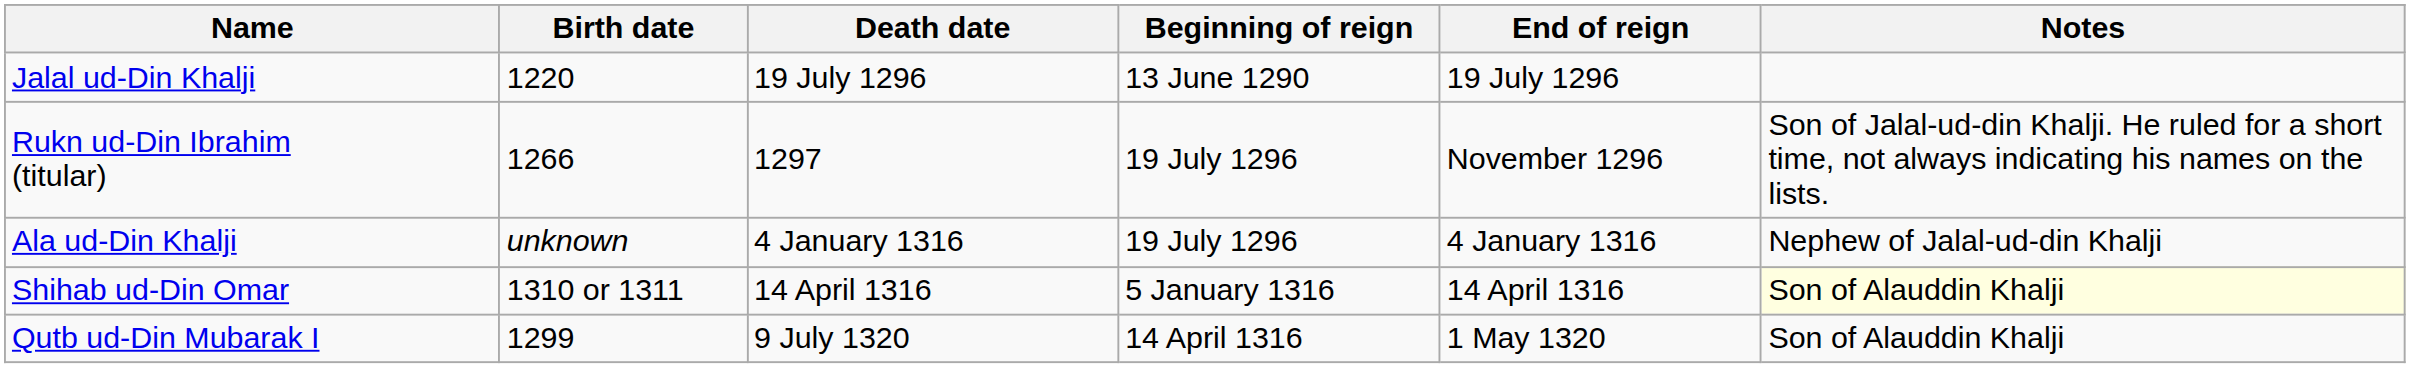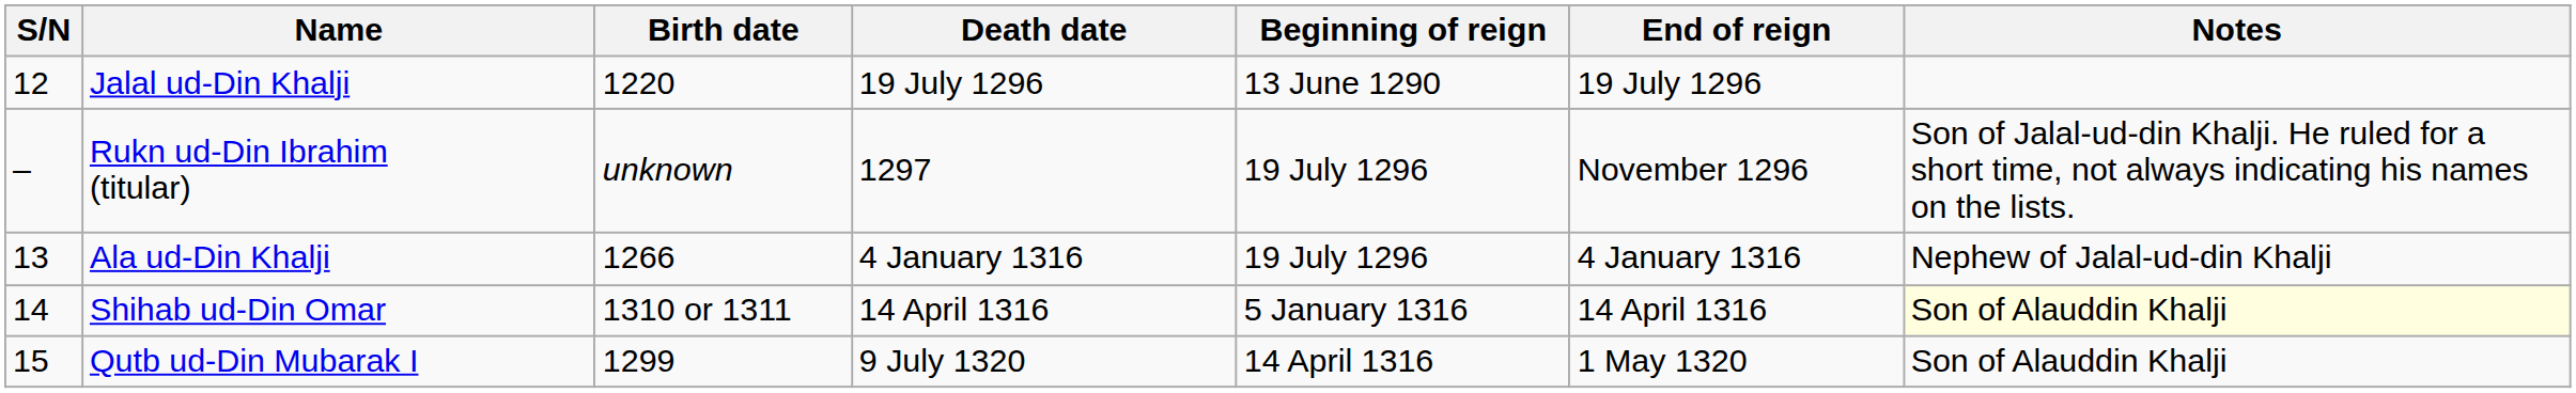+ column: S/N | 12 | – | 13 | 14 | 15
Rukn ud-Din Ibrahim (titular) | Birth date: 1266 -> unknown
Ala ud-Din Khalji | Birth date: unknown -> 1266
